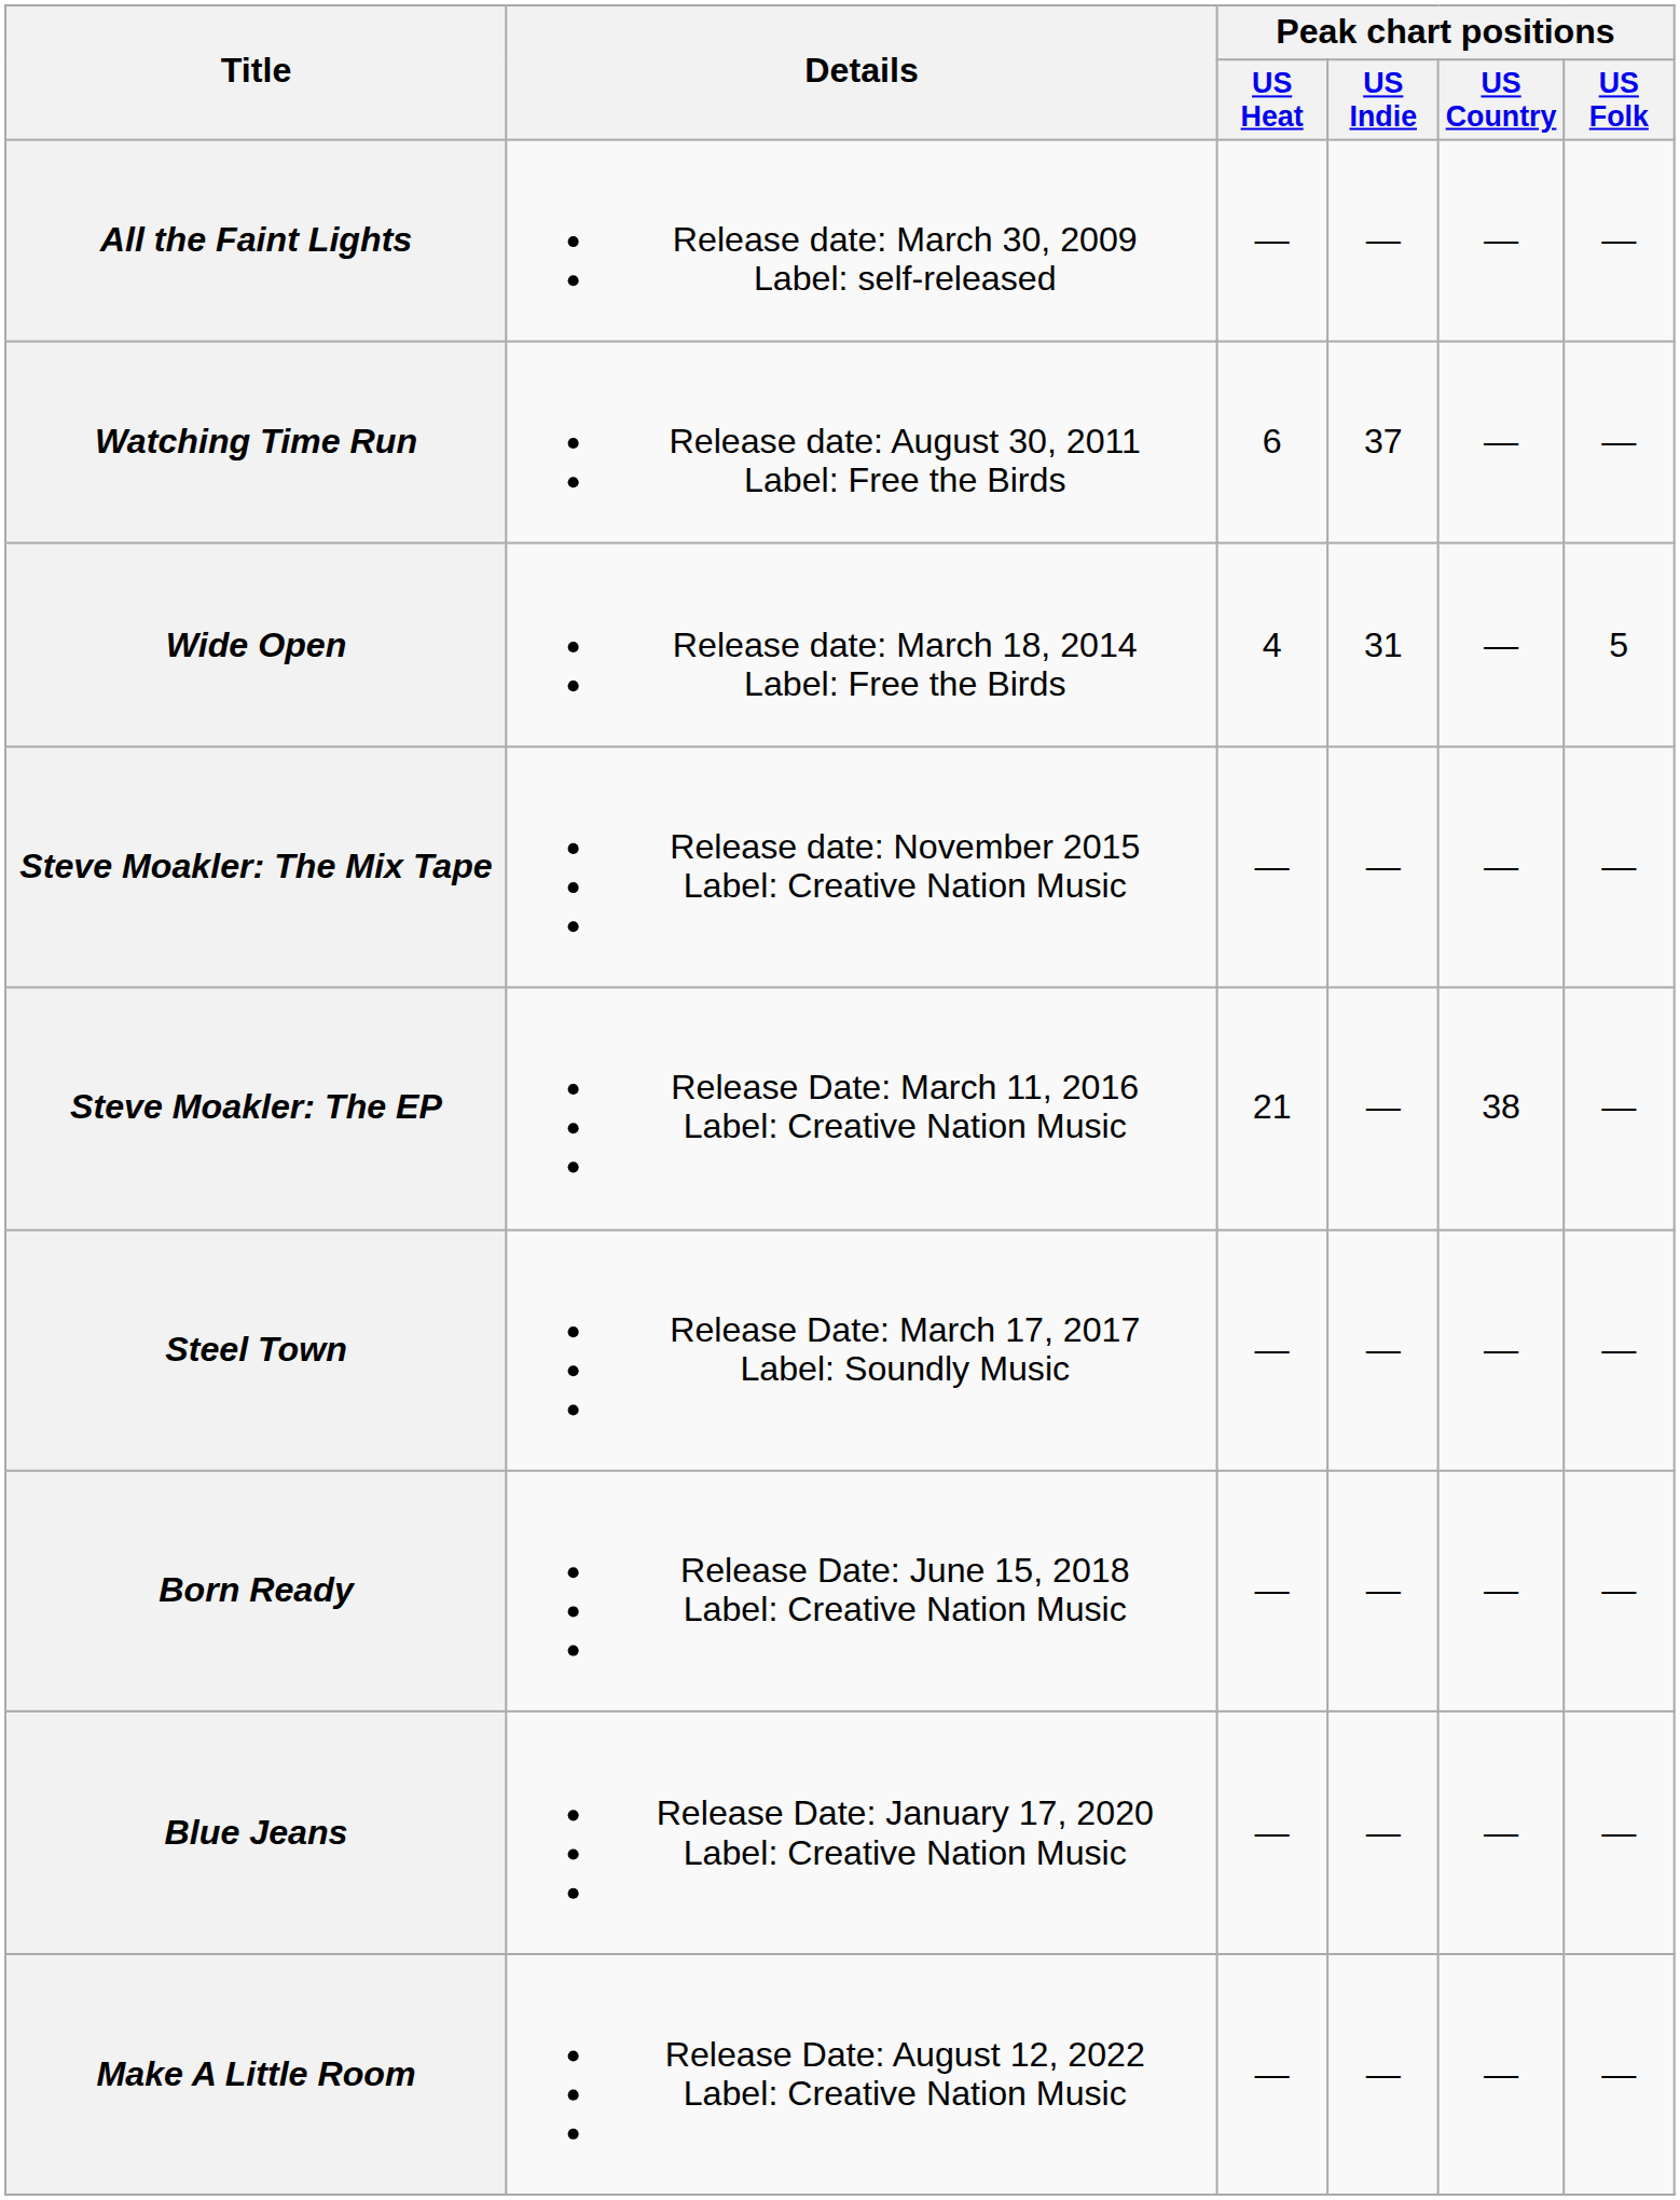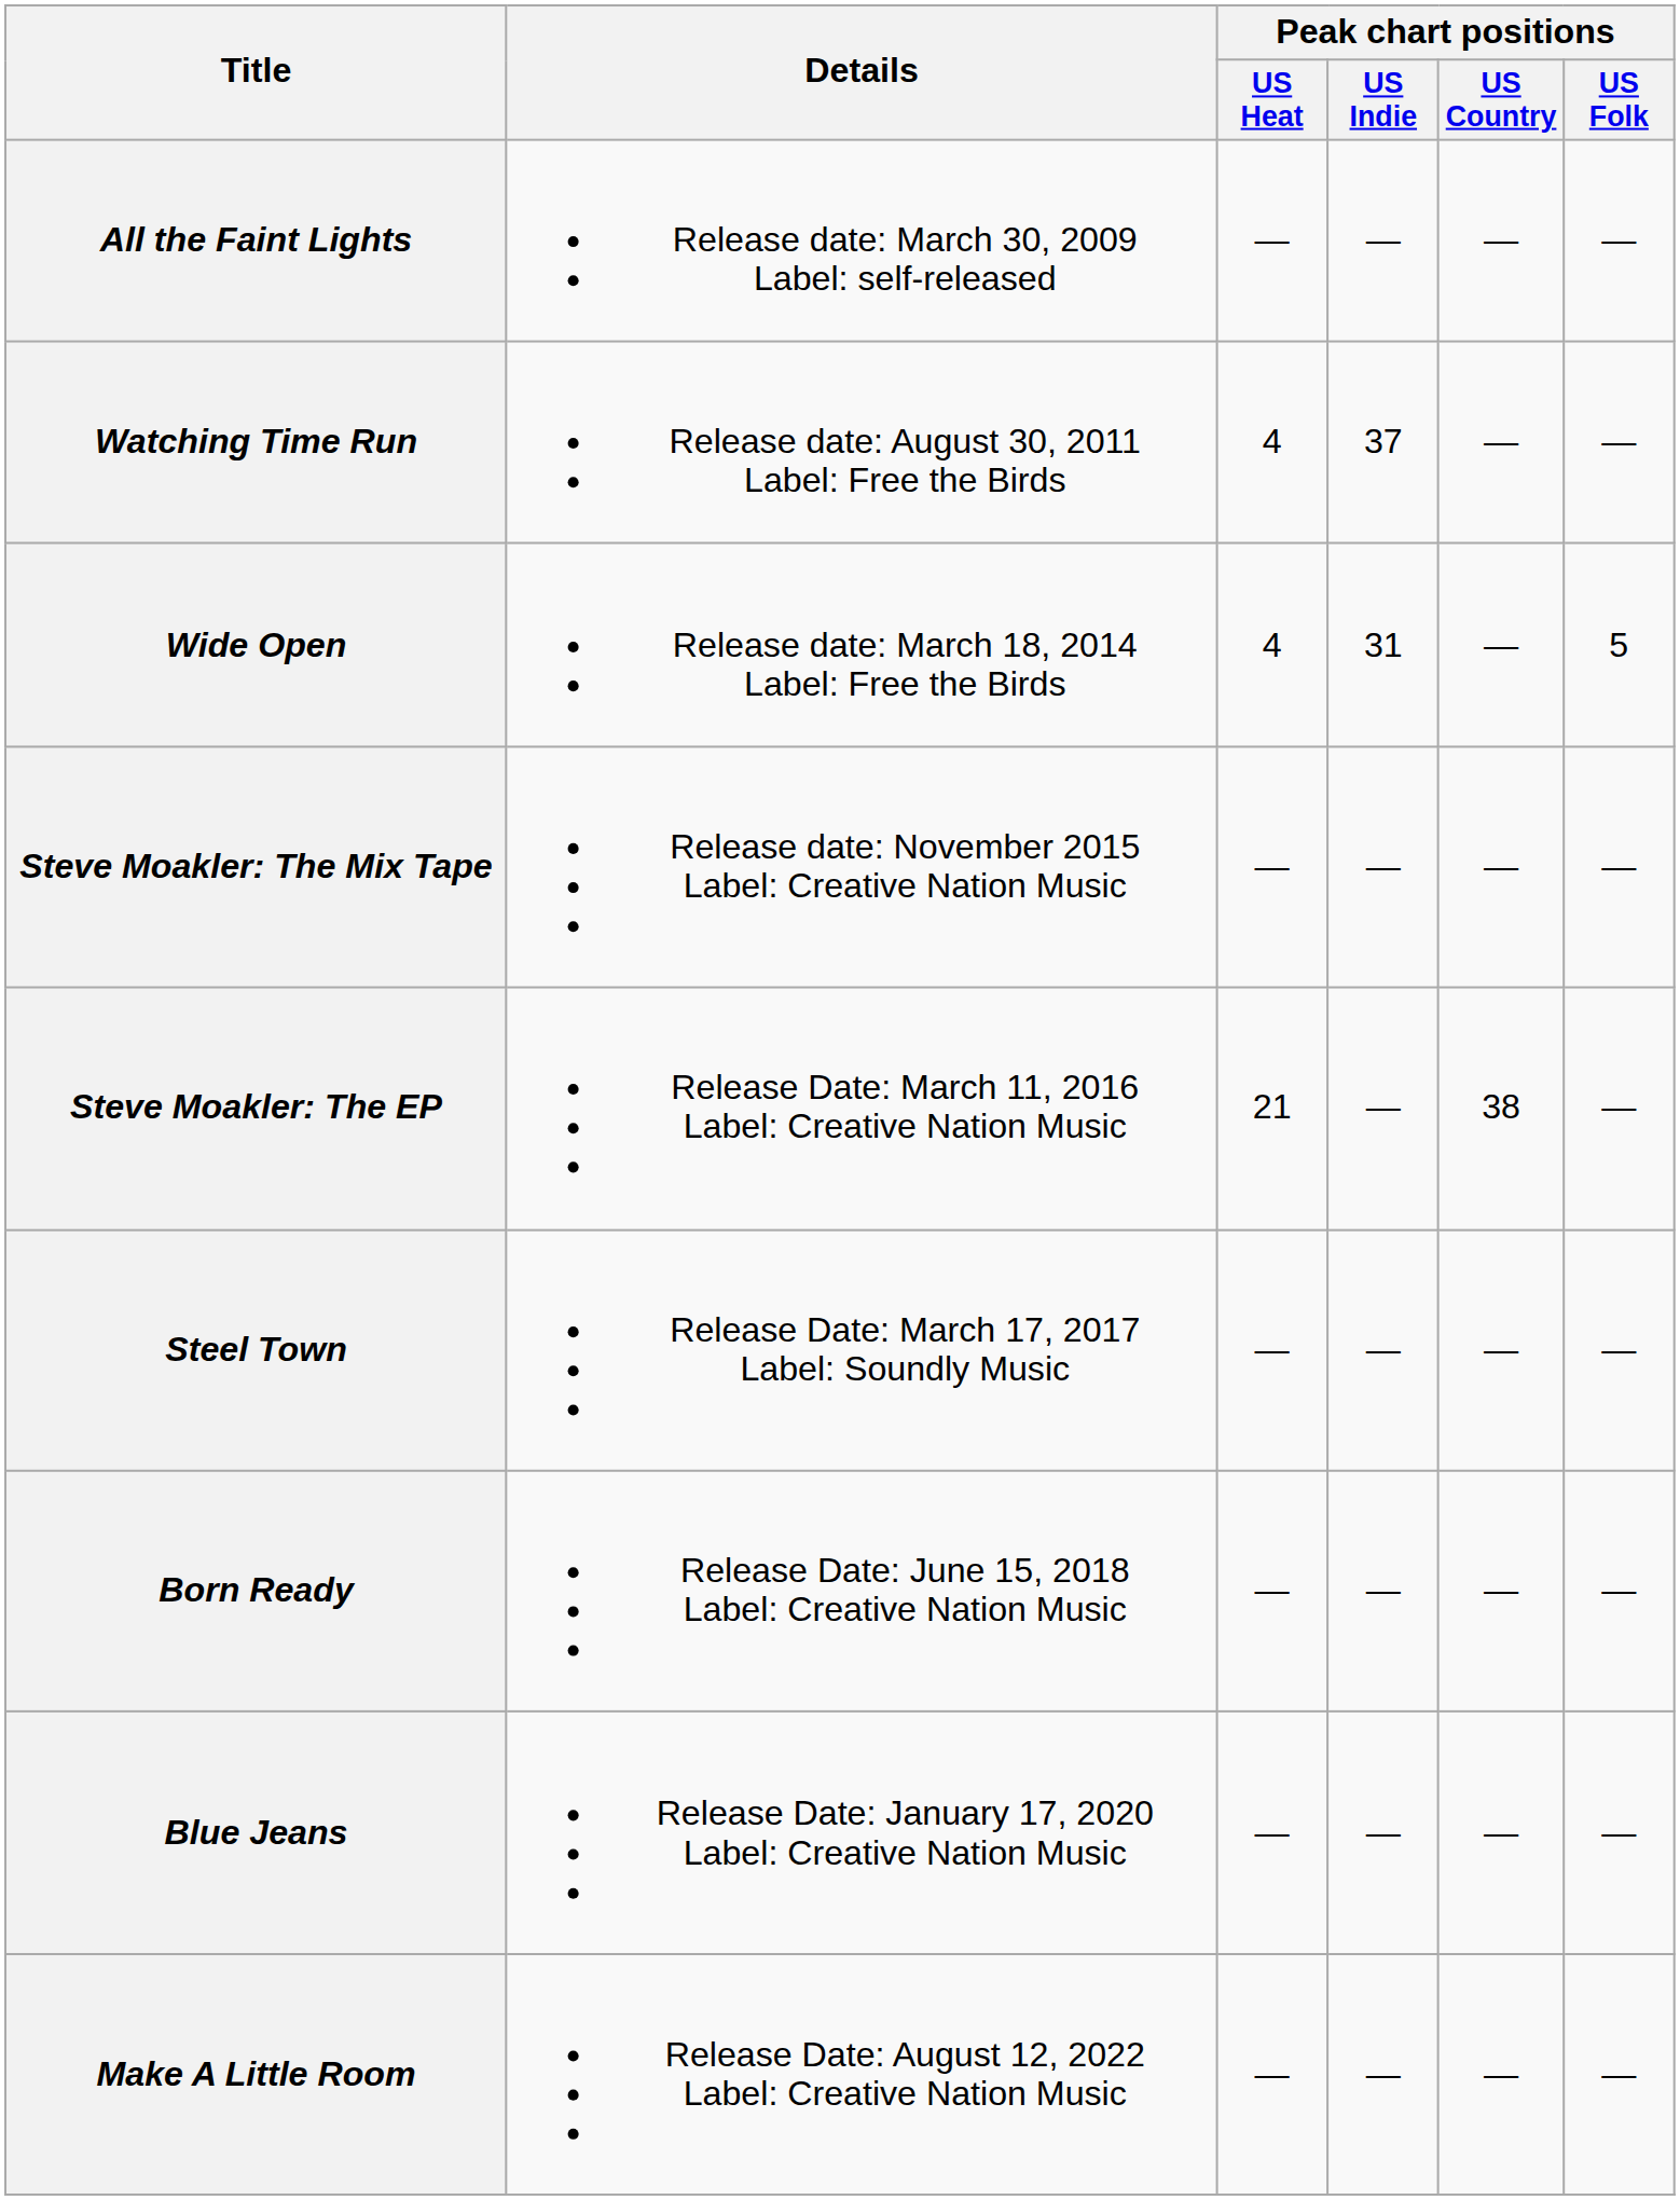Watching Time Run | Peak chart positions / US Heat: 6 -> 4
